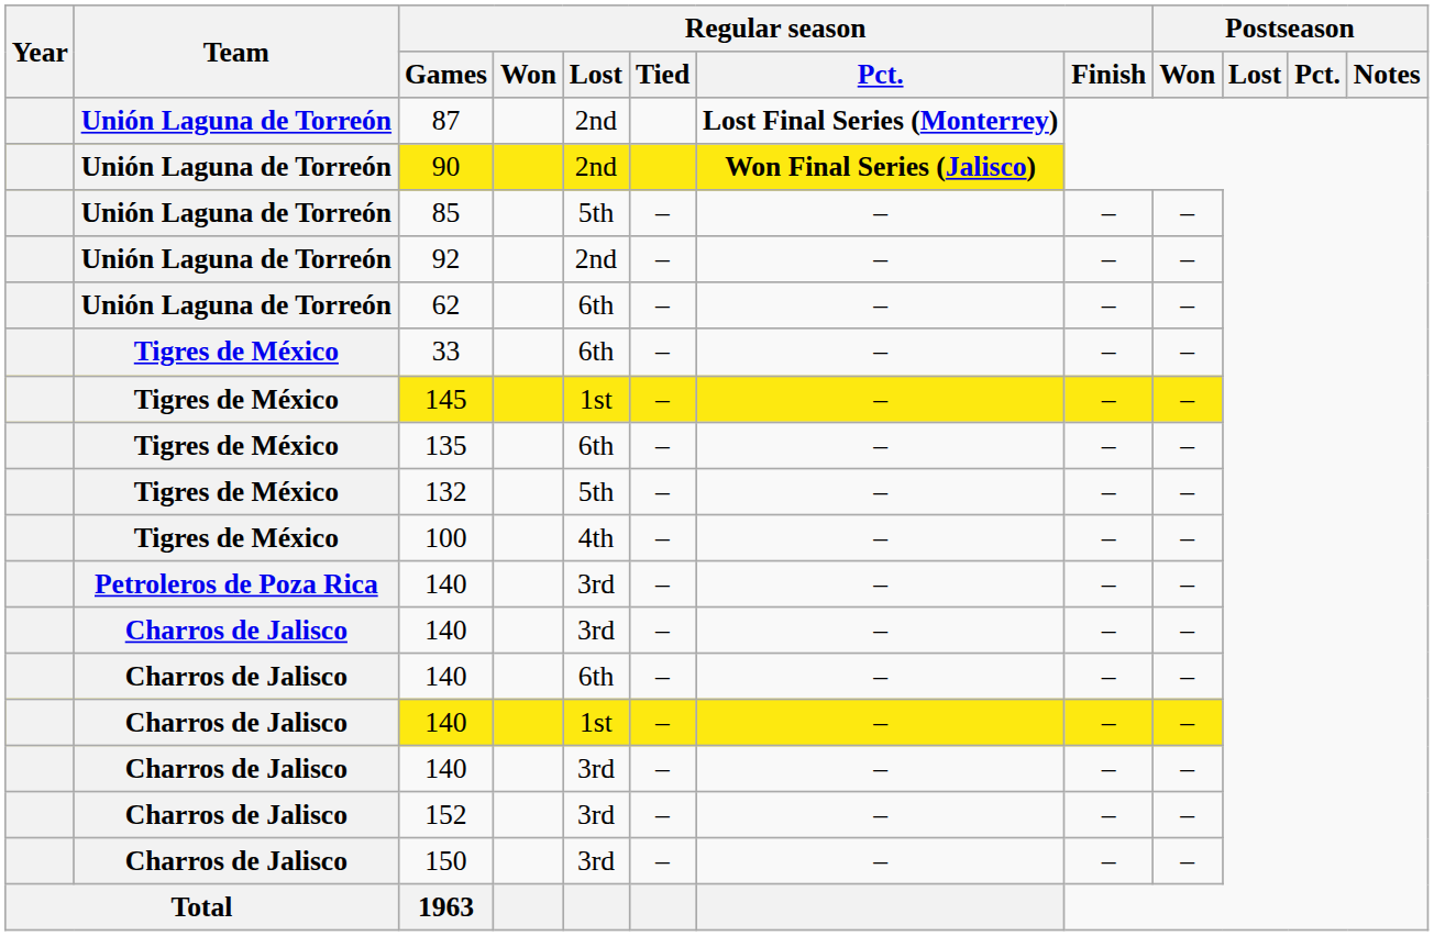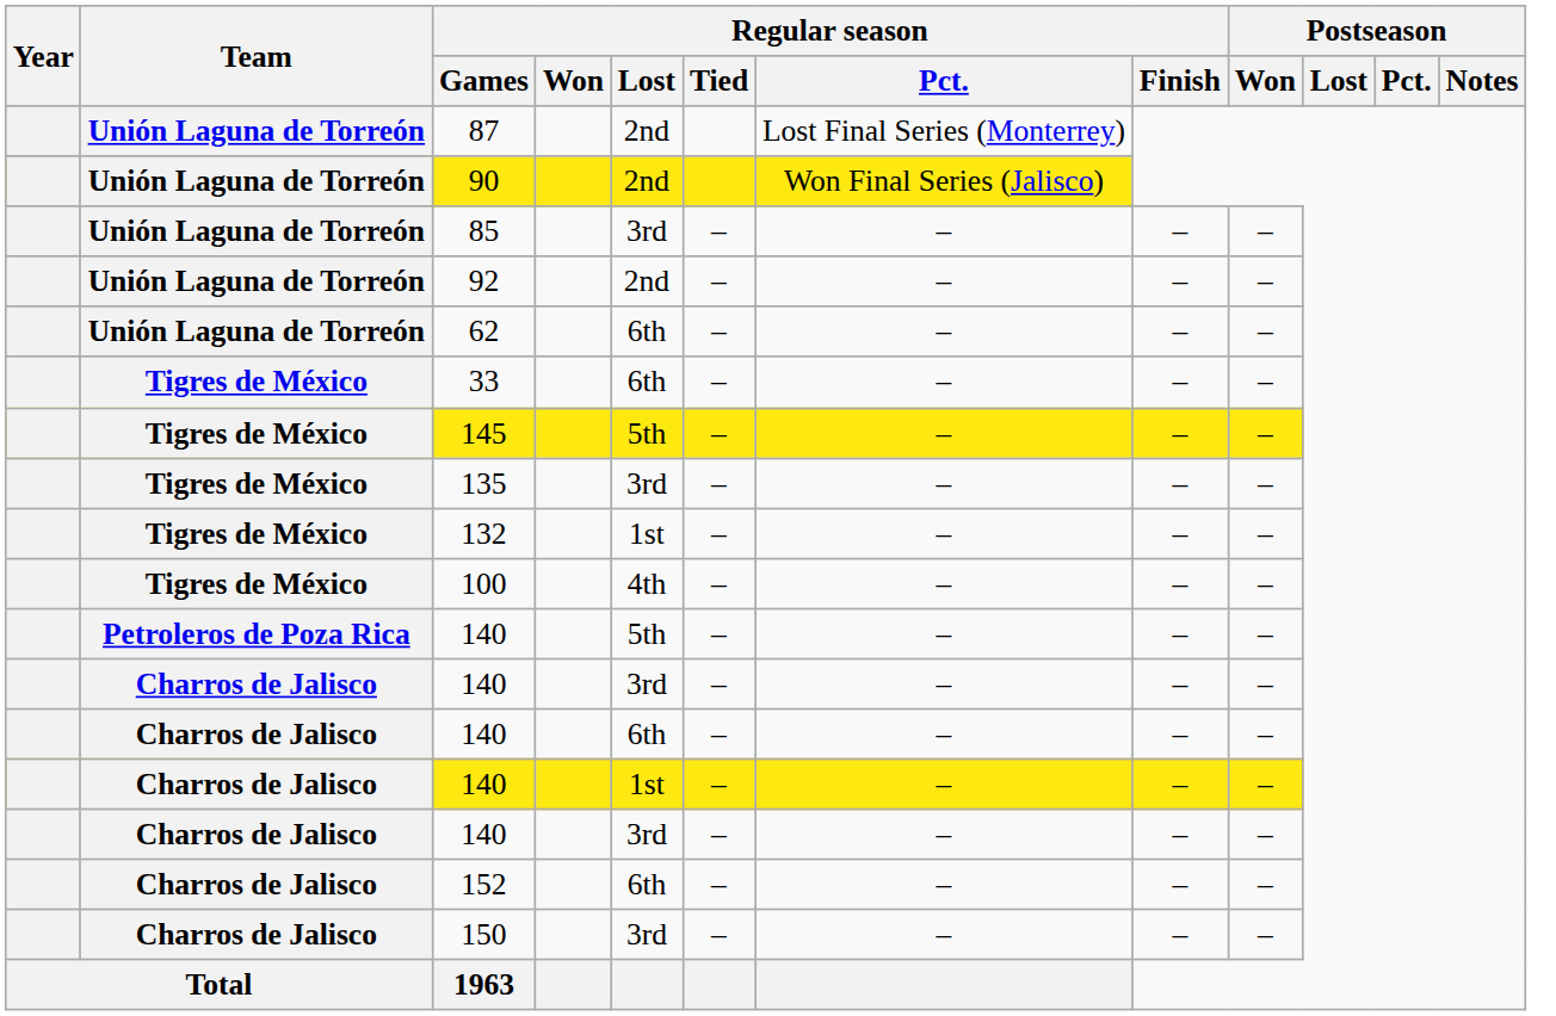87 | Regular season / Pct.: bold -> normal
90 | Regular season / Pct.: bold -> normal
85 | Regular season / Lost: 5th -> 3rd
145 | Regular season / Lost: 1st -> 5th
135 | Regular season / Lost: 6th -> 3rd
132 | Regular season / Lost: 5th -> 1st
Petroleros de Poza Rica / 140 | Regular season / Lost: 3rd -> 5th
152 | Regular season / Lost: 3rd -> 6th
